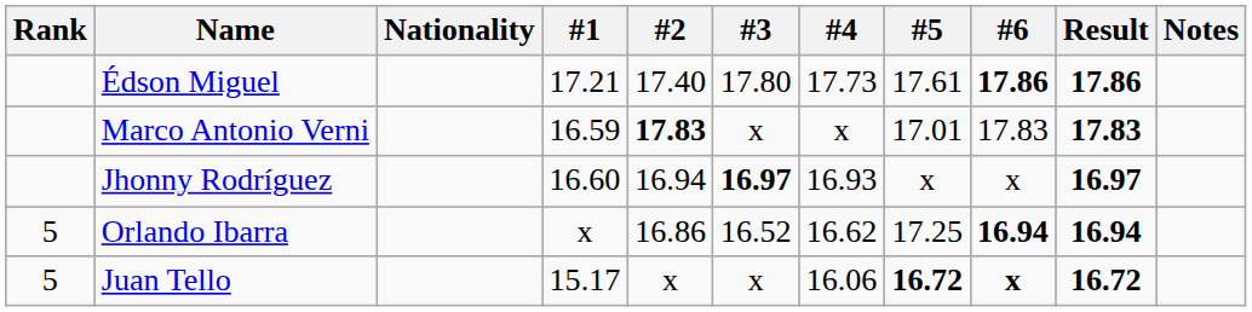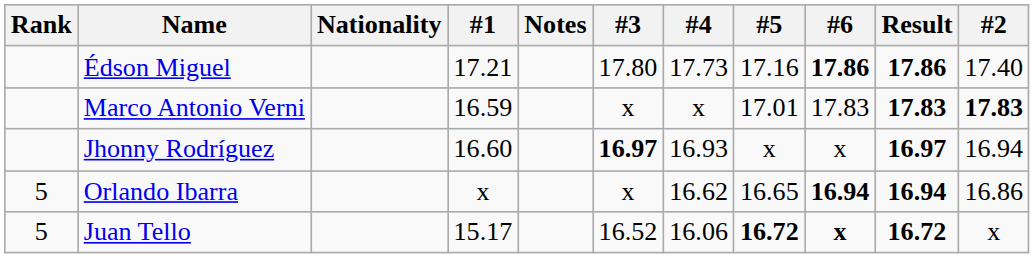columns swapped: #2 <-> Notes
Édson Miguel | #5: 17.61 -> 17.16
Orlando Ibarra | #3: 16.52 -> x
Orlando Ibarra | #5: 17.25 -> 16.65
Juan Tello | #3: x -> 16.52
